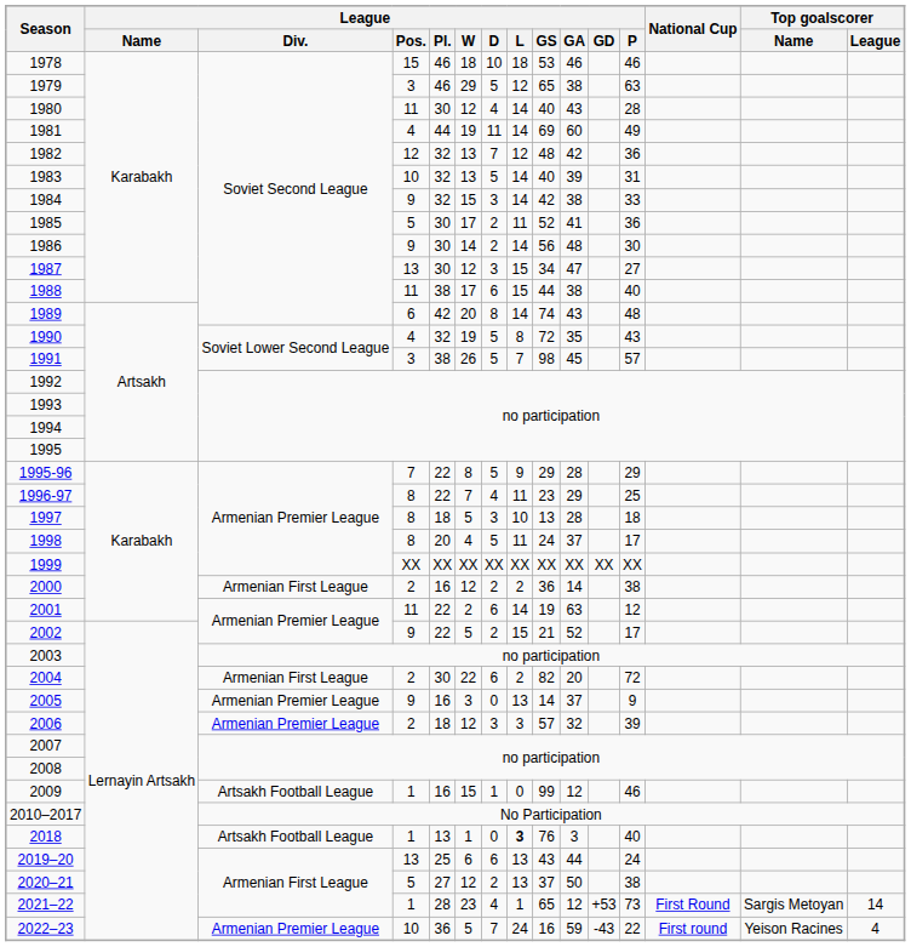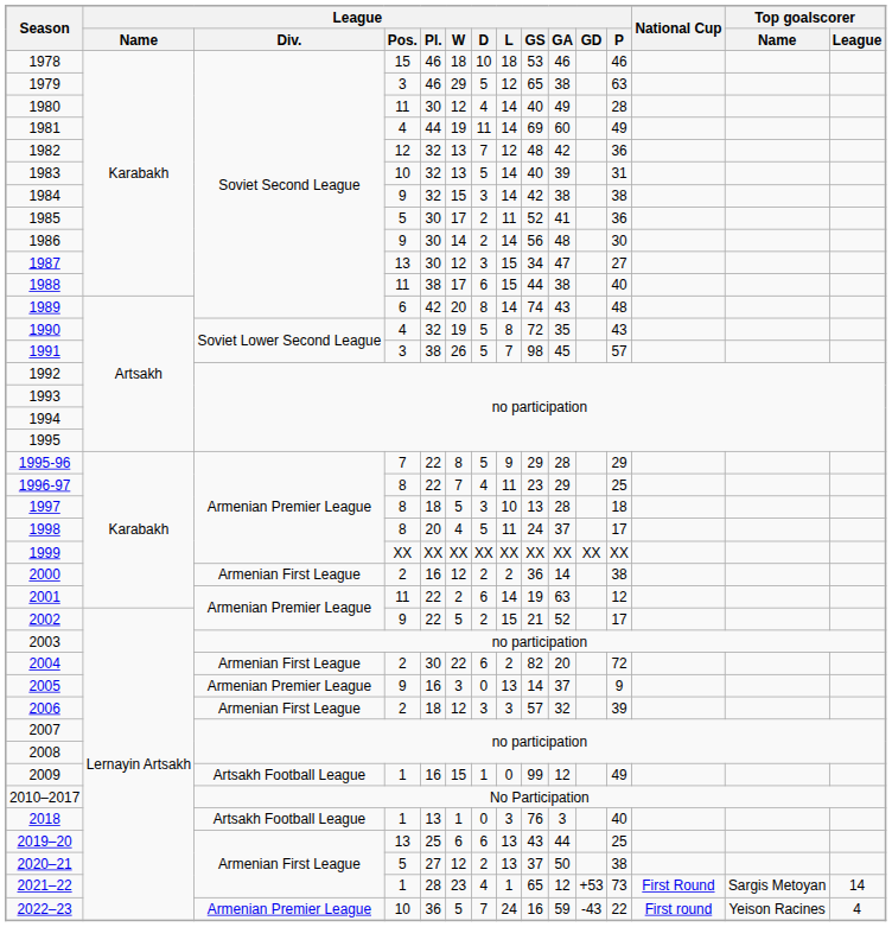1980 | League / GA: 43 -> 49
1984 | League / P: 33 -> 38
2006 | League / Div.: Armenian Premier League -> Armenian First League
2009 | League / P: 46 -> 49
2018 | League / L: bold -> normal
2019–20 | League / P: 24 -> 25
